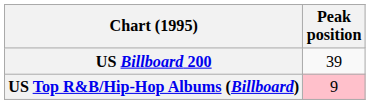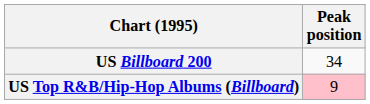US Billboard 200 | Peak position: 39 -> 34
